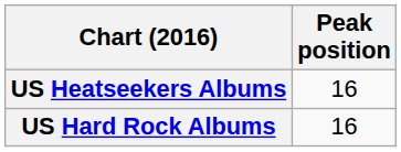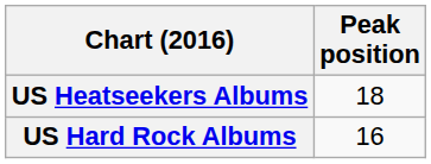US Heatseekers Albums | Peak position: 16 -> 18
